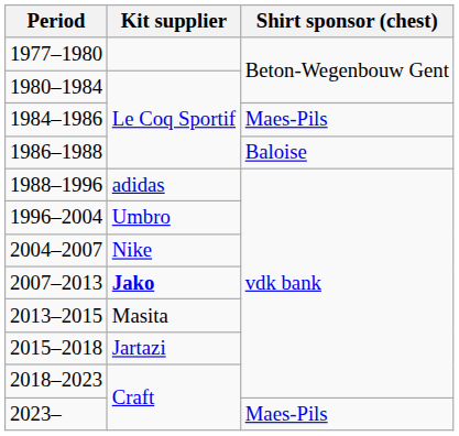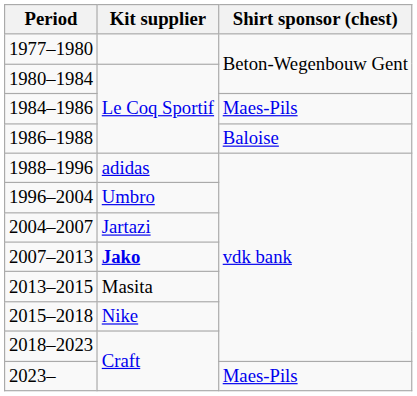2004–2007 | Kit supplier: Nike -> Jartazi
2015–2018 | Kit supplier: Jartazi -> Nike
